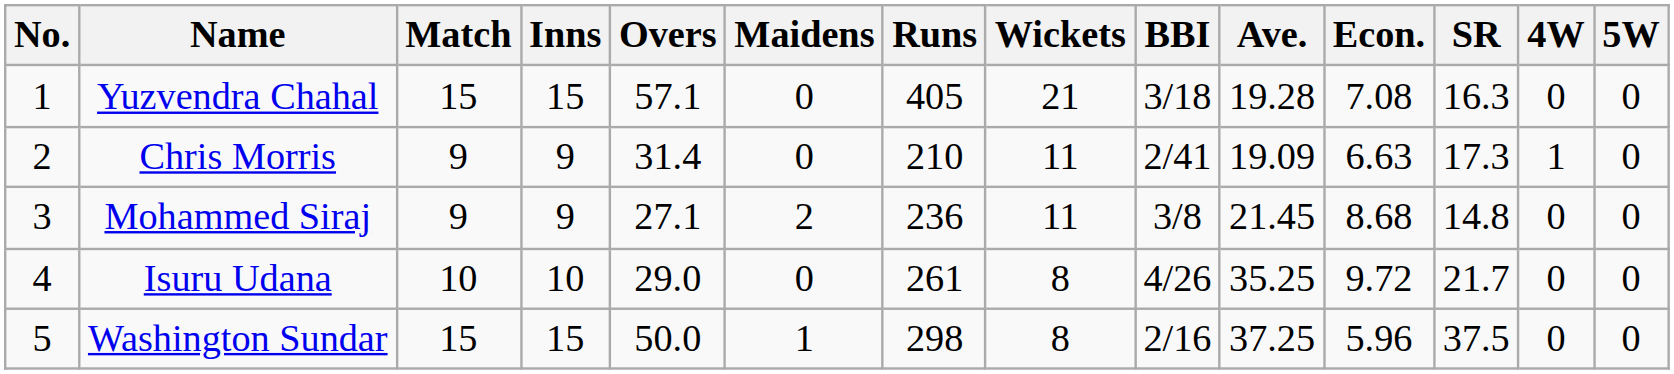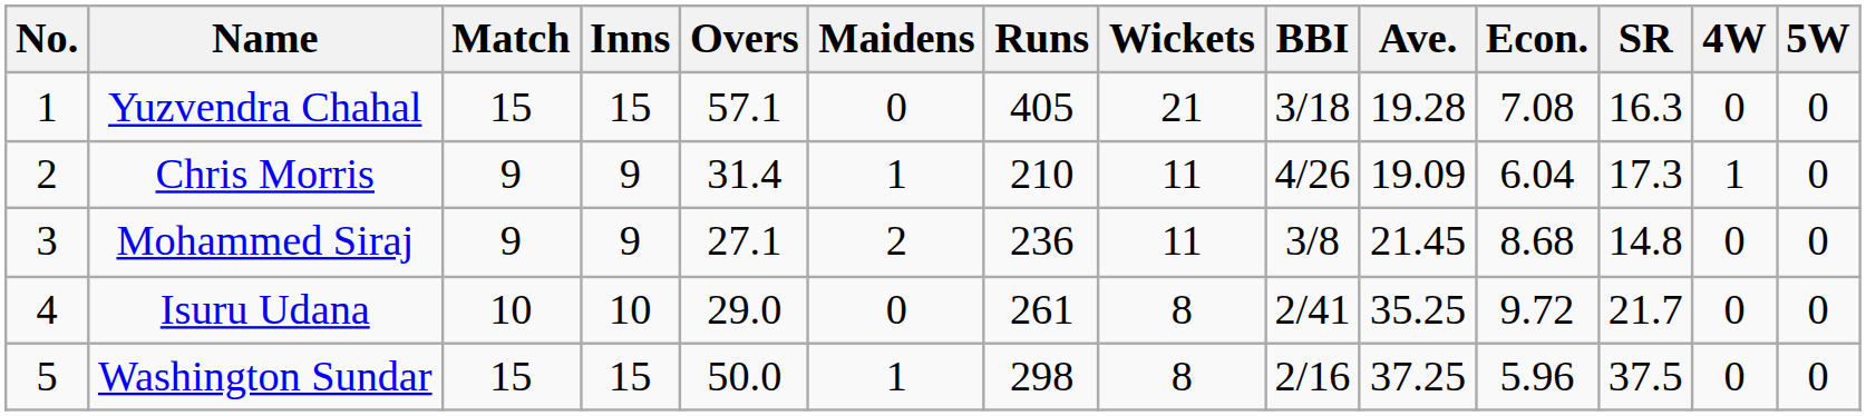Chris Morris | Maidens: 0 -> 1
Chris Morris | BBI: 2/41 -> 4/26
Chris Morris | Econ.: 6.63 -> 6.04
Isuru Udana | BBI: 4/26 -> 2/41
